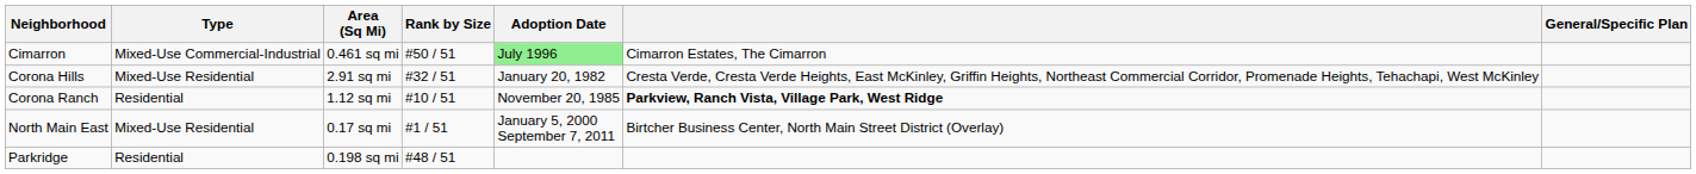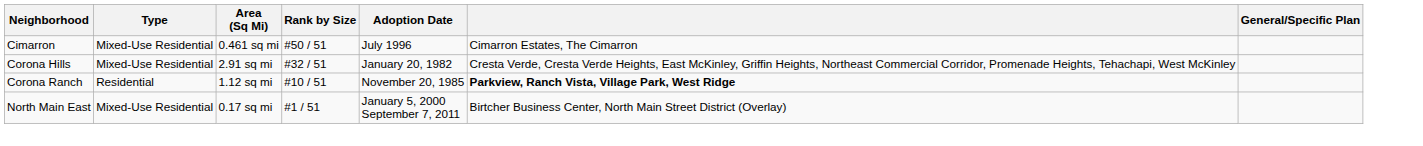Cimarron | Type: Mixed-Use Commercial-Industrial -> Mixed-Use Residential
Cimarron | Adoption Date: lightgreen background -> no background
- row: Parkridge | Residential | 0.198 sq mi | #48 / 51
